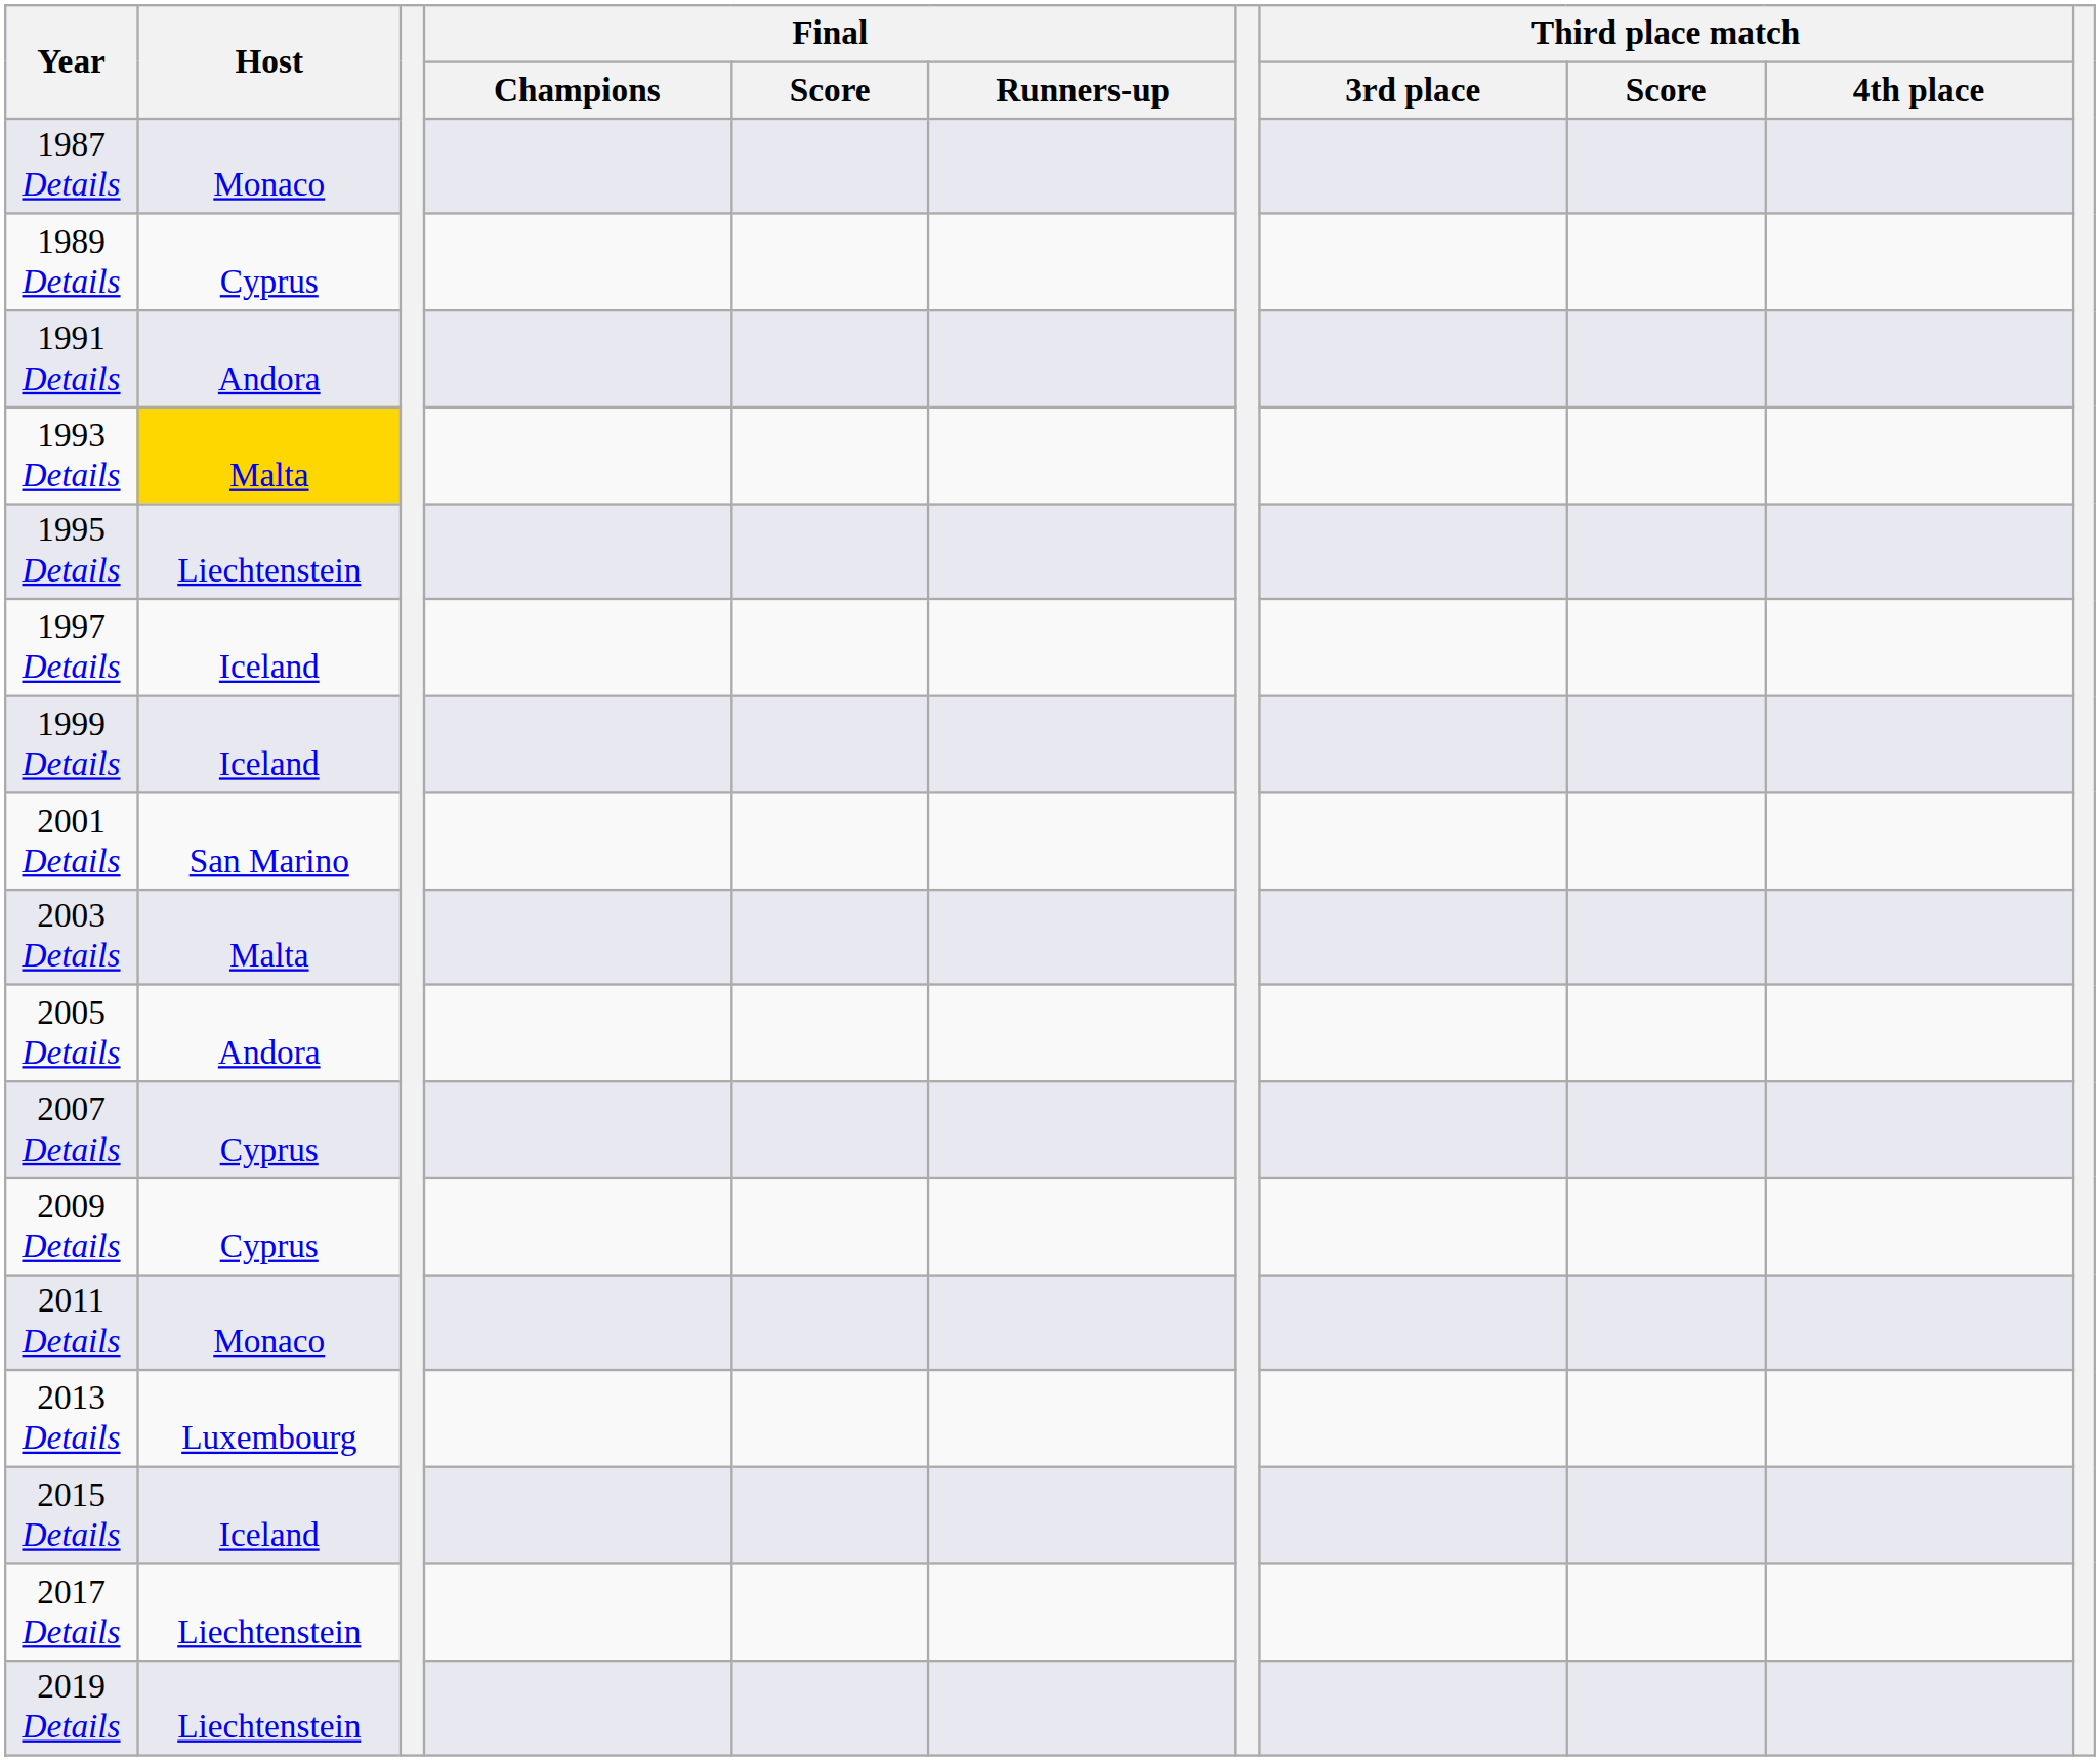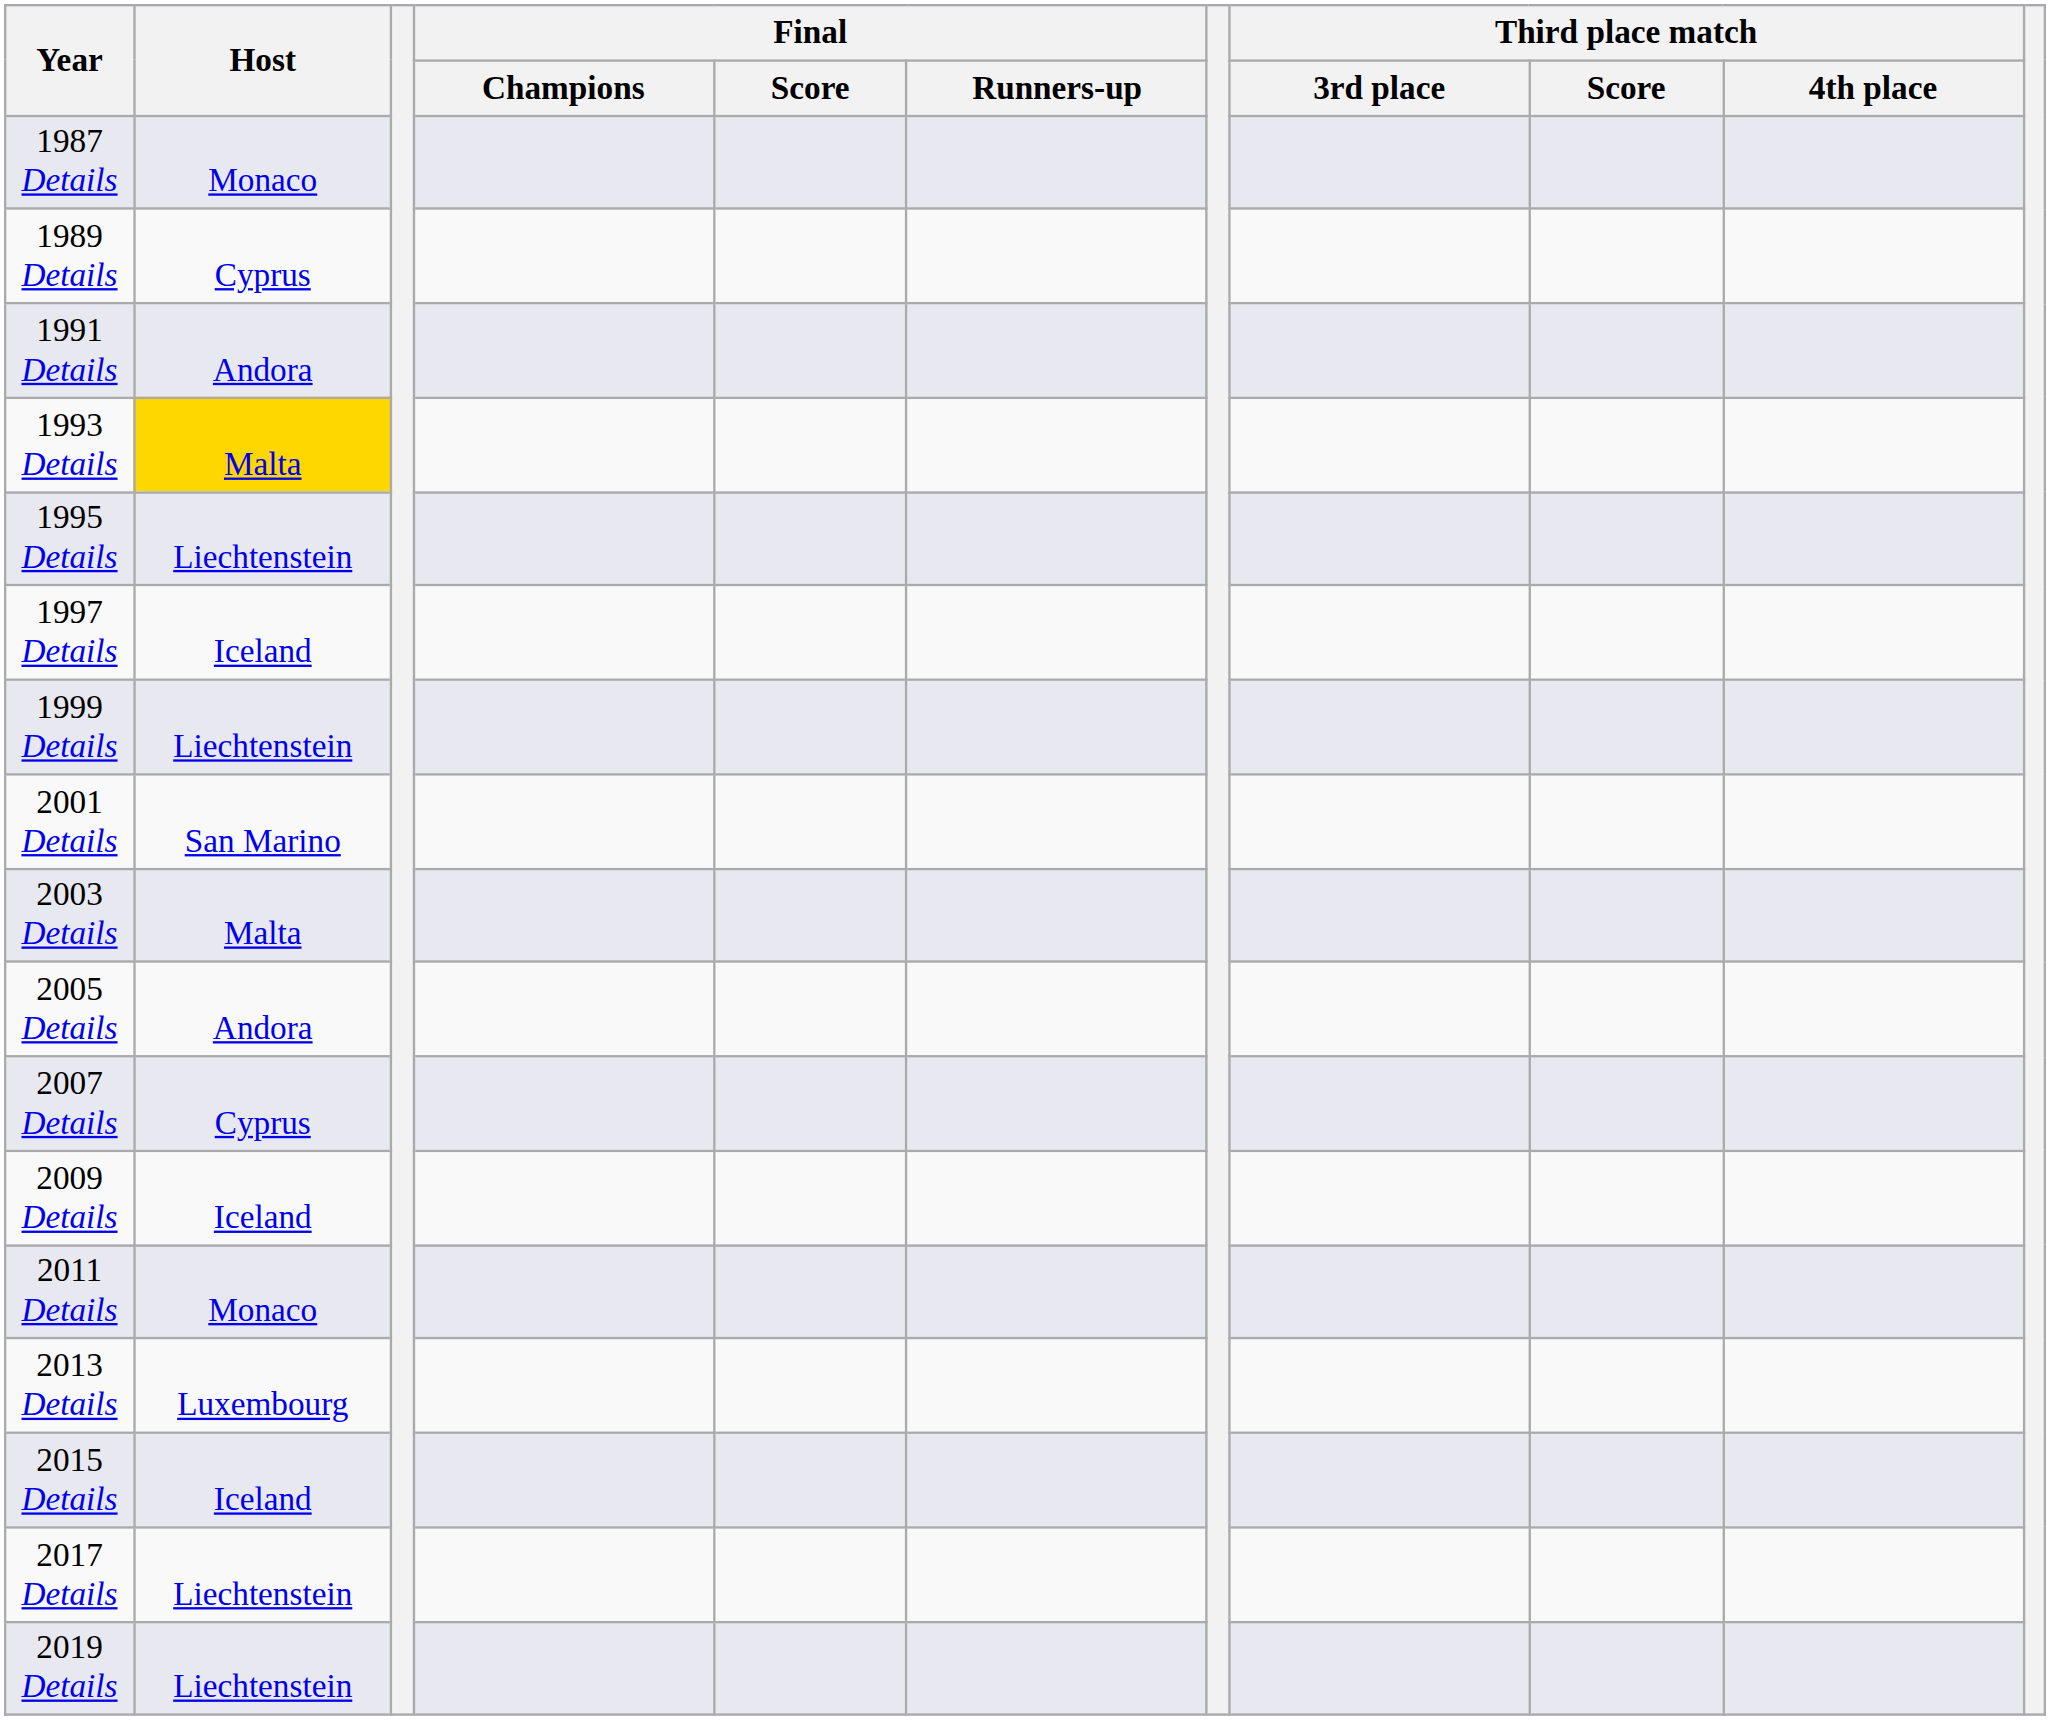1999 Details | Host: Iceland -> Liechtenstein
2009 Details | Host: Cyprus -> Iceland
